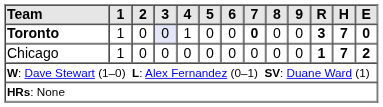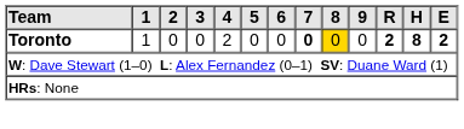Toronto | 3: lavender background -> no background
Toronto | 4: 1 -> 2
Toronto | 8: no background -> gold background
Toronto | R: 3 -> 2
Toronto | H: 7 -> 8
Toronto | E: 0 -> 2
- row: Chicago | 1 | 0 | 0 | 0 | 0 | 0 | 0 | 0 | 0 | 1 | 7 | 2
